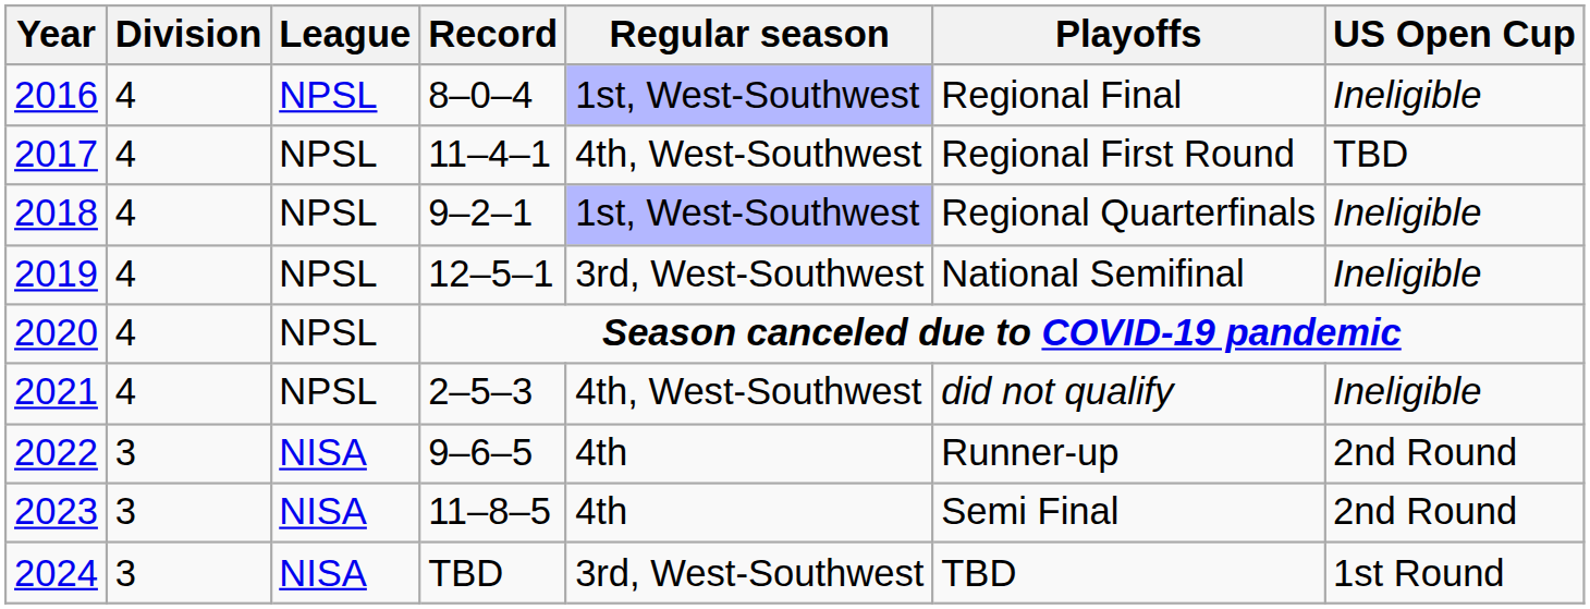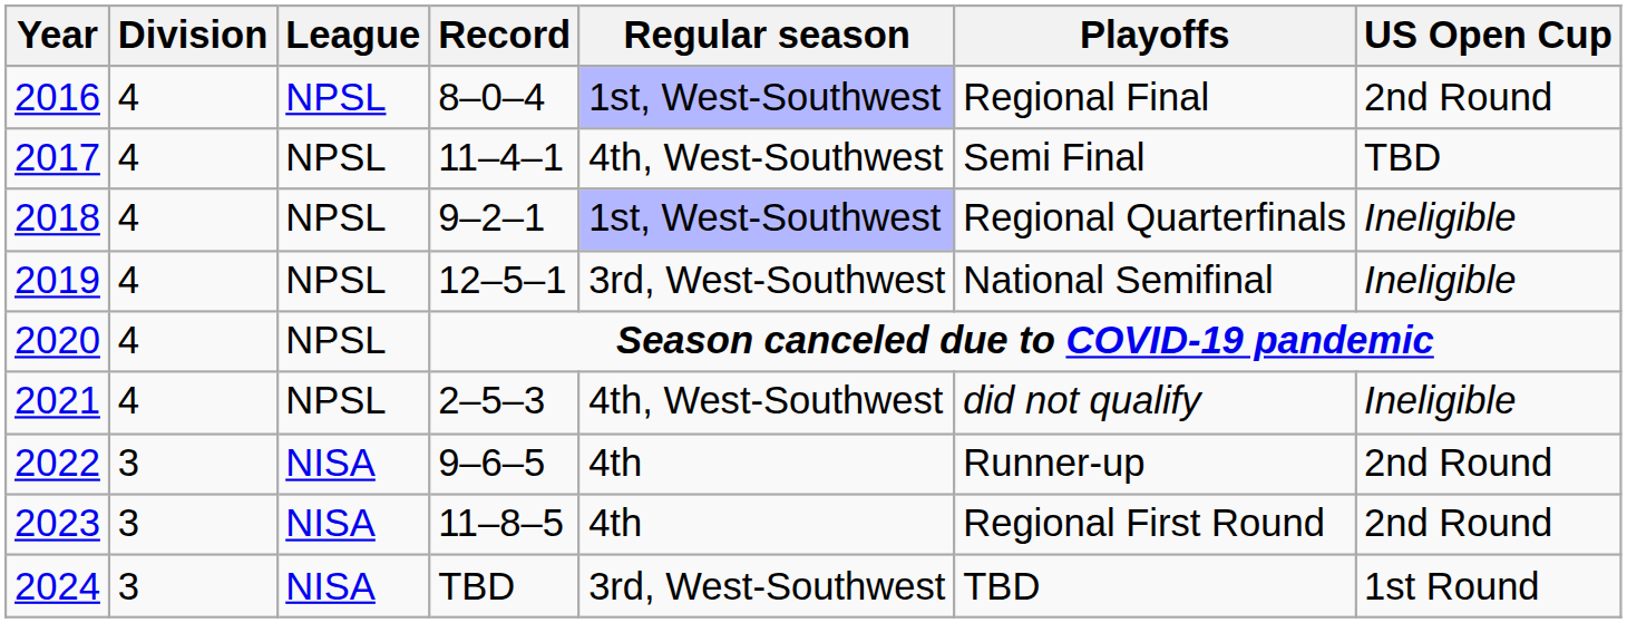2016 | US Open Cup: Ineligible -> 2nd Round
2017 | Playoffs: Regional First Round -> Semi Final
2023 | Playoffs: Semi Final -> Regional First Round
